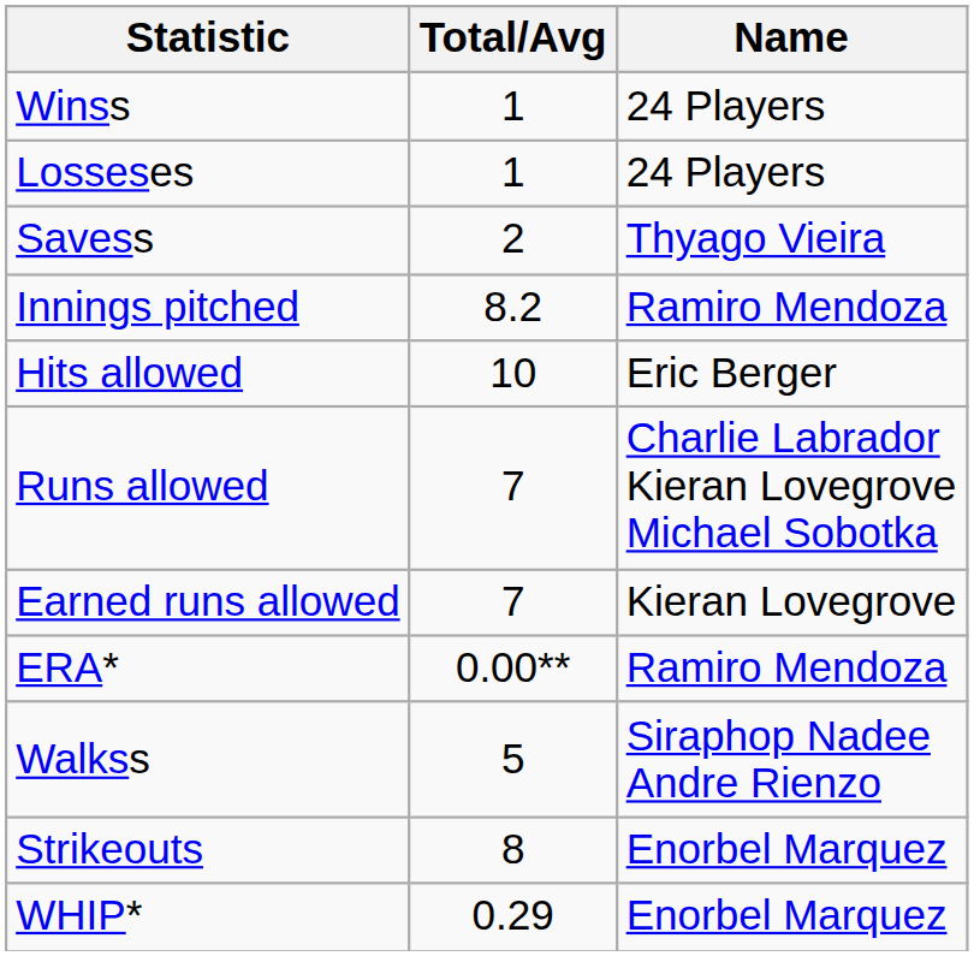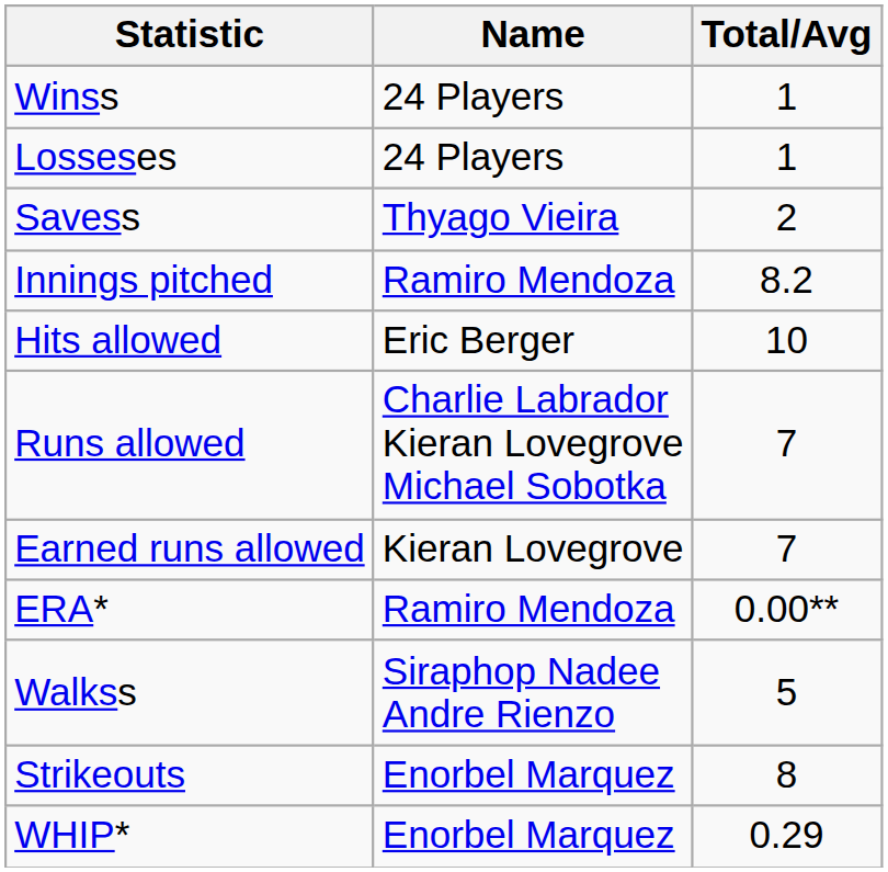columns swapped: Name <-> Total/Avg
